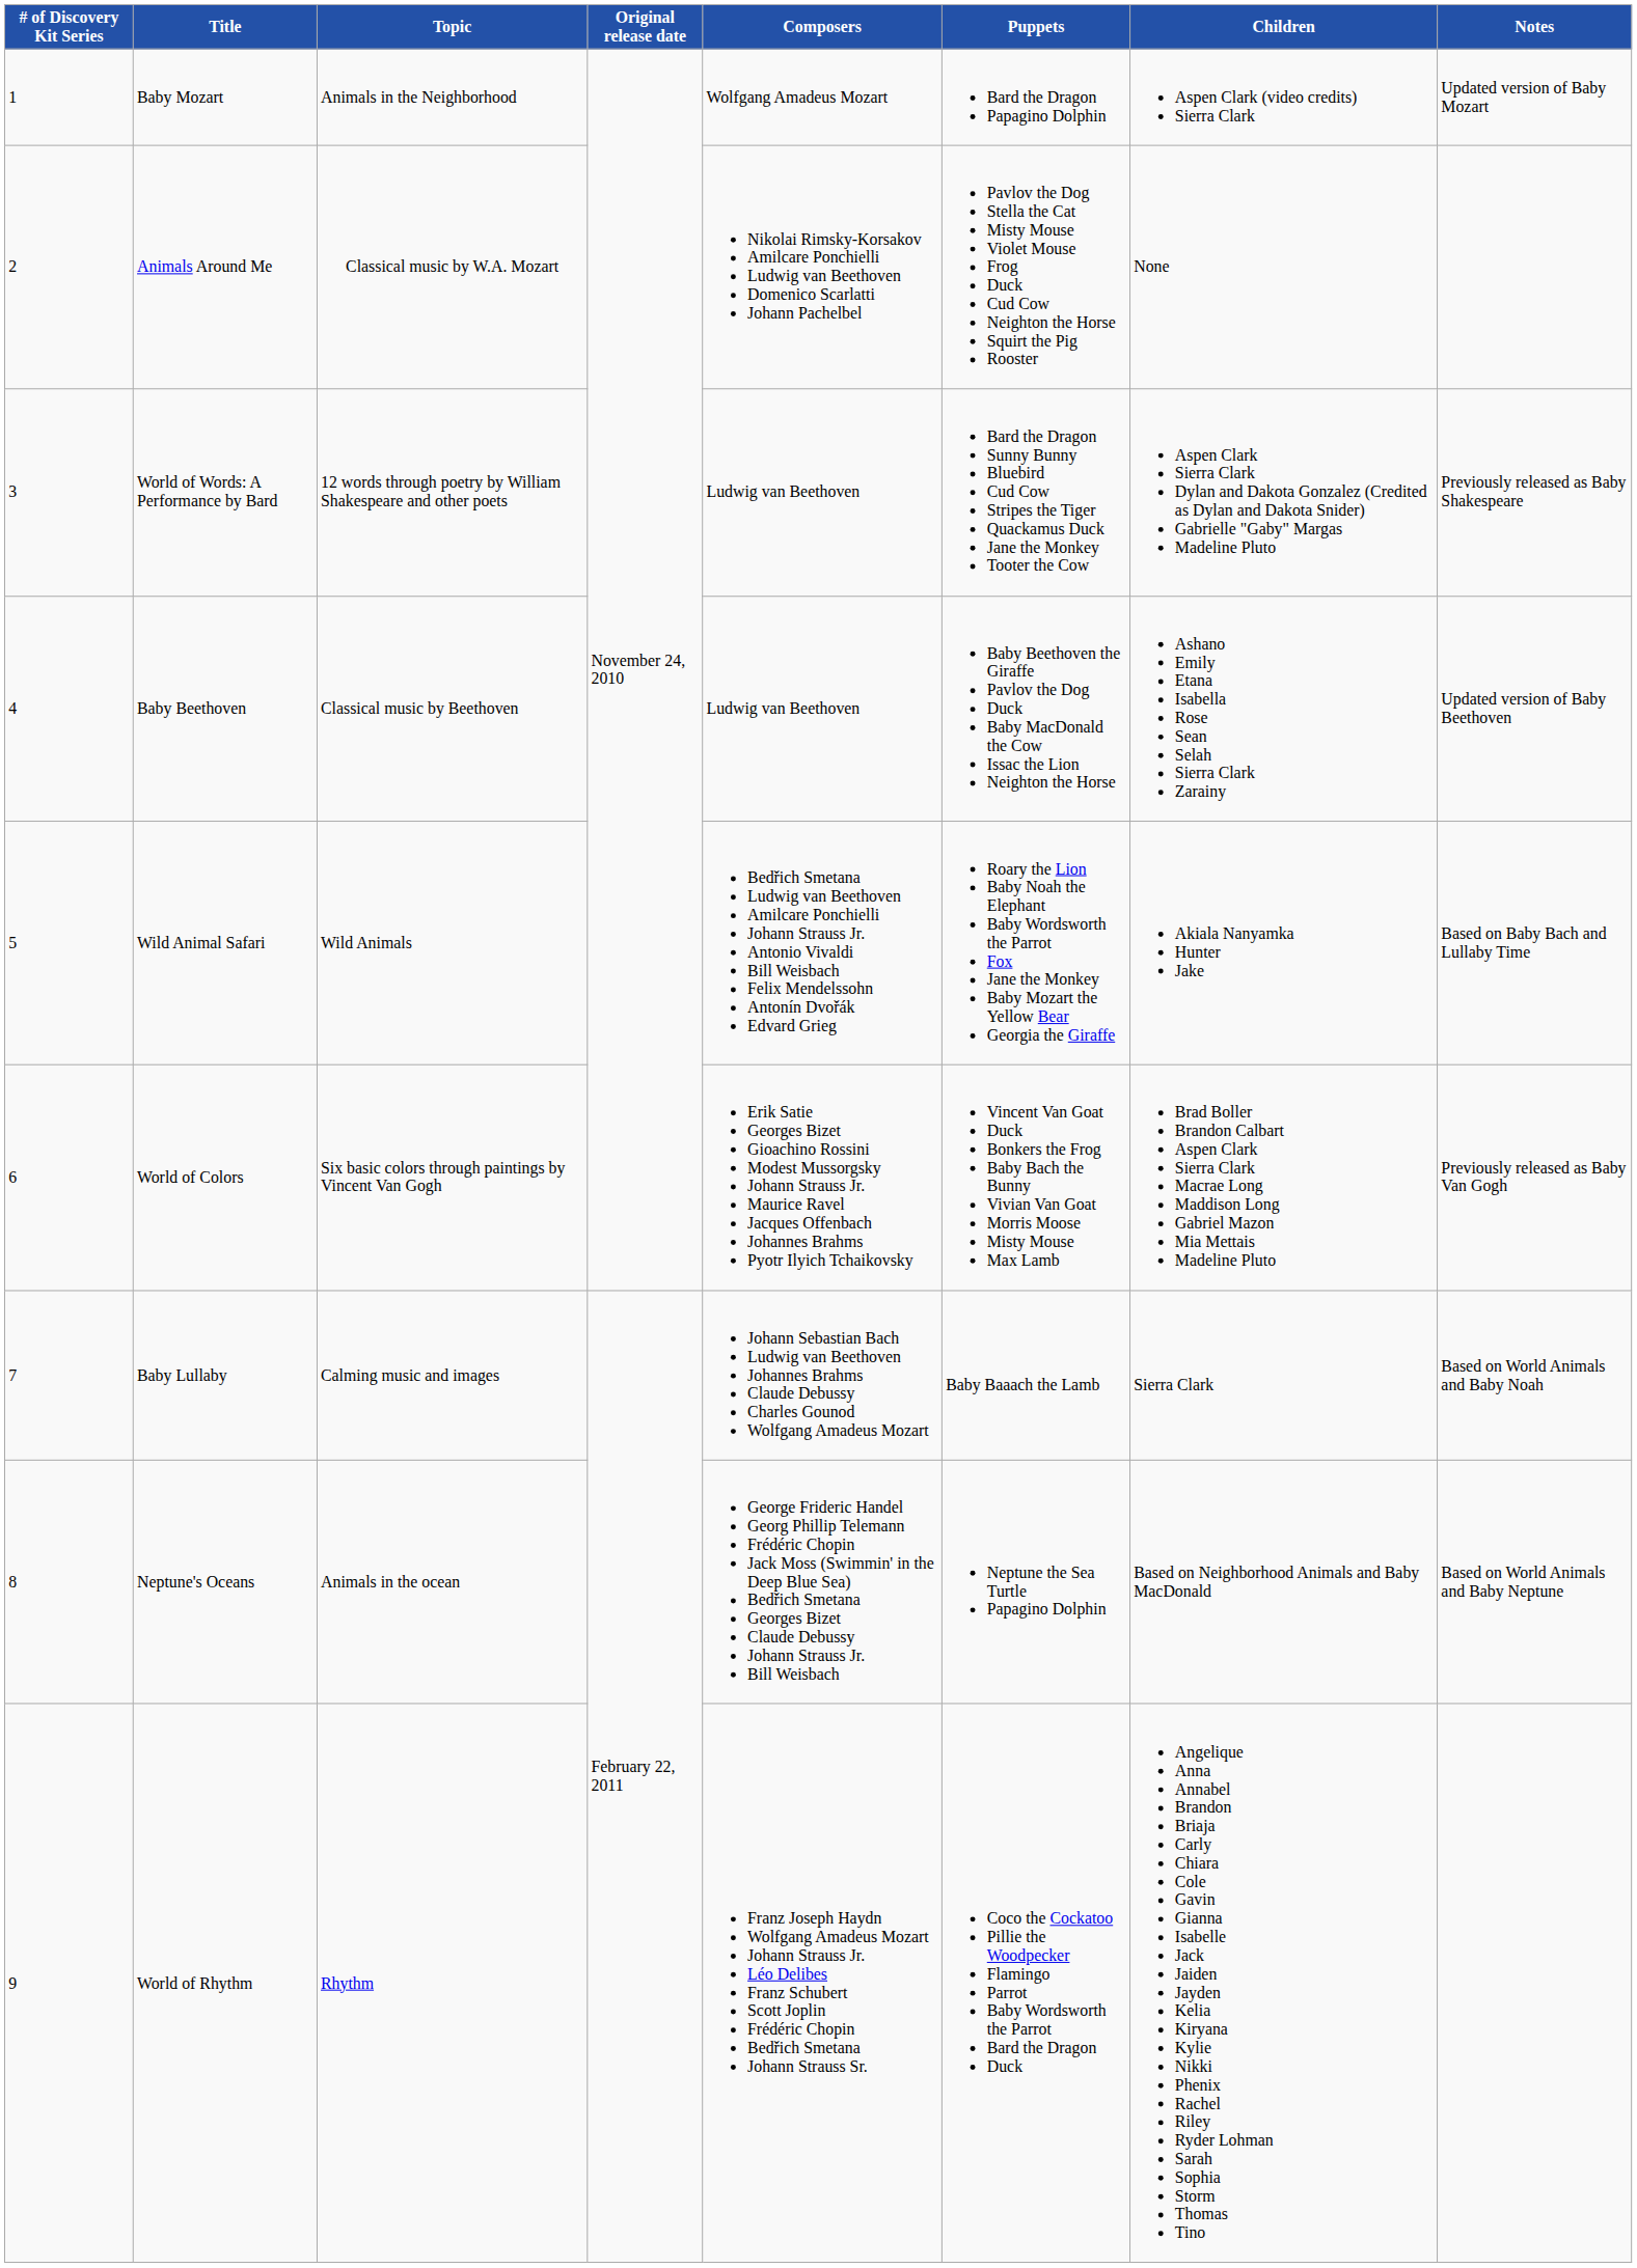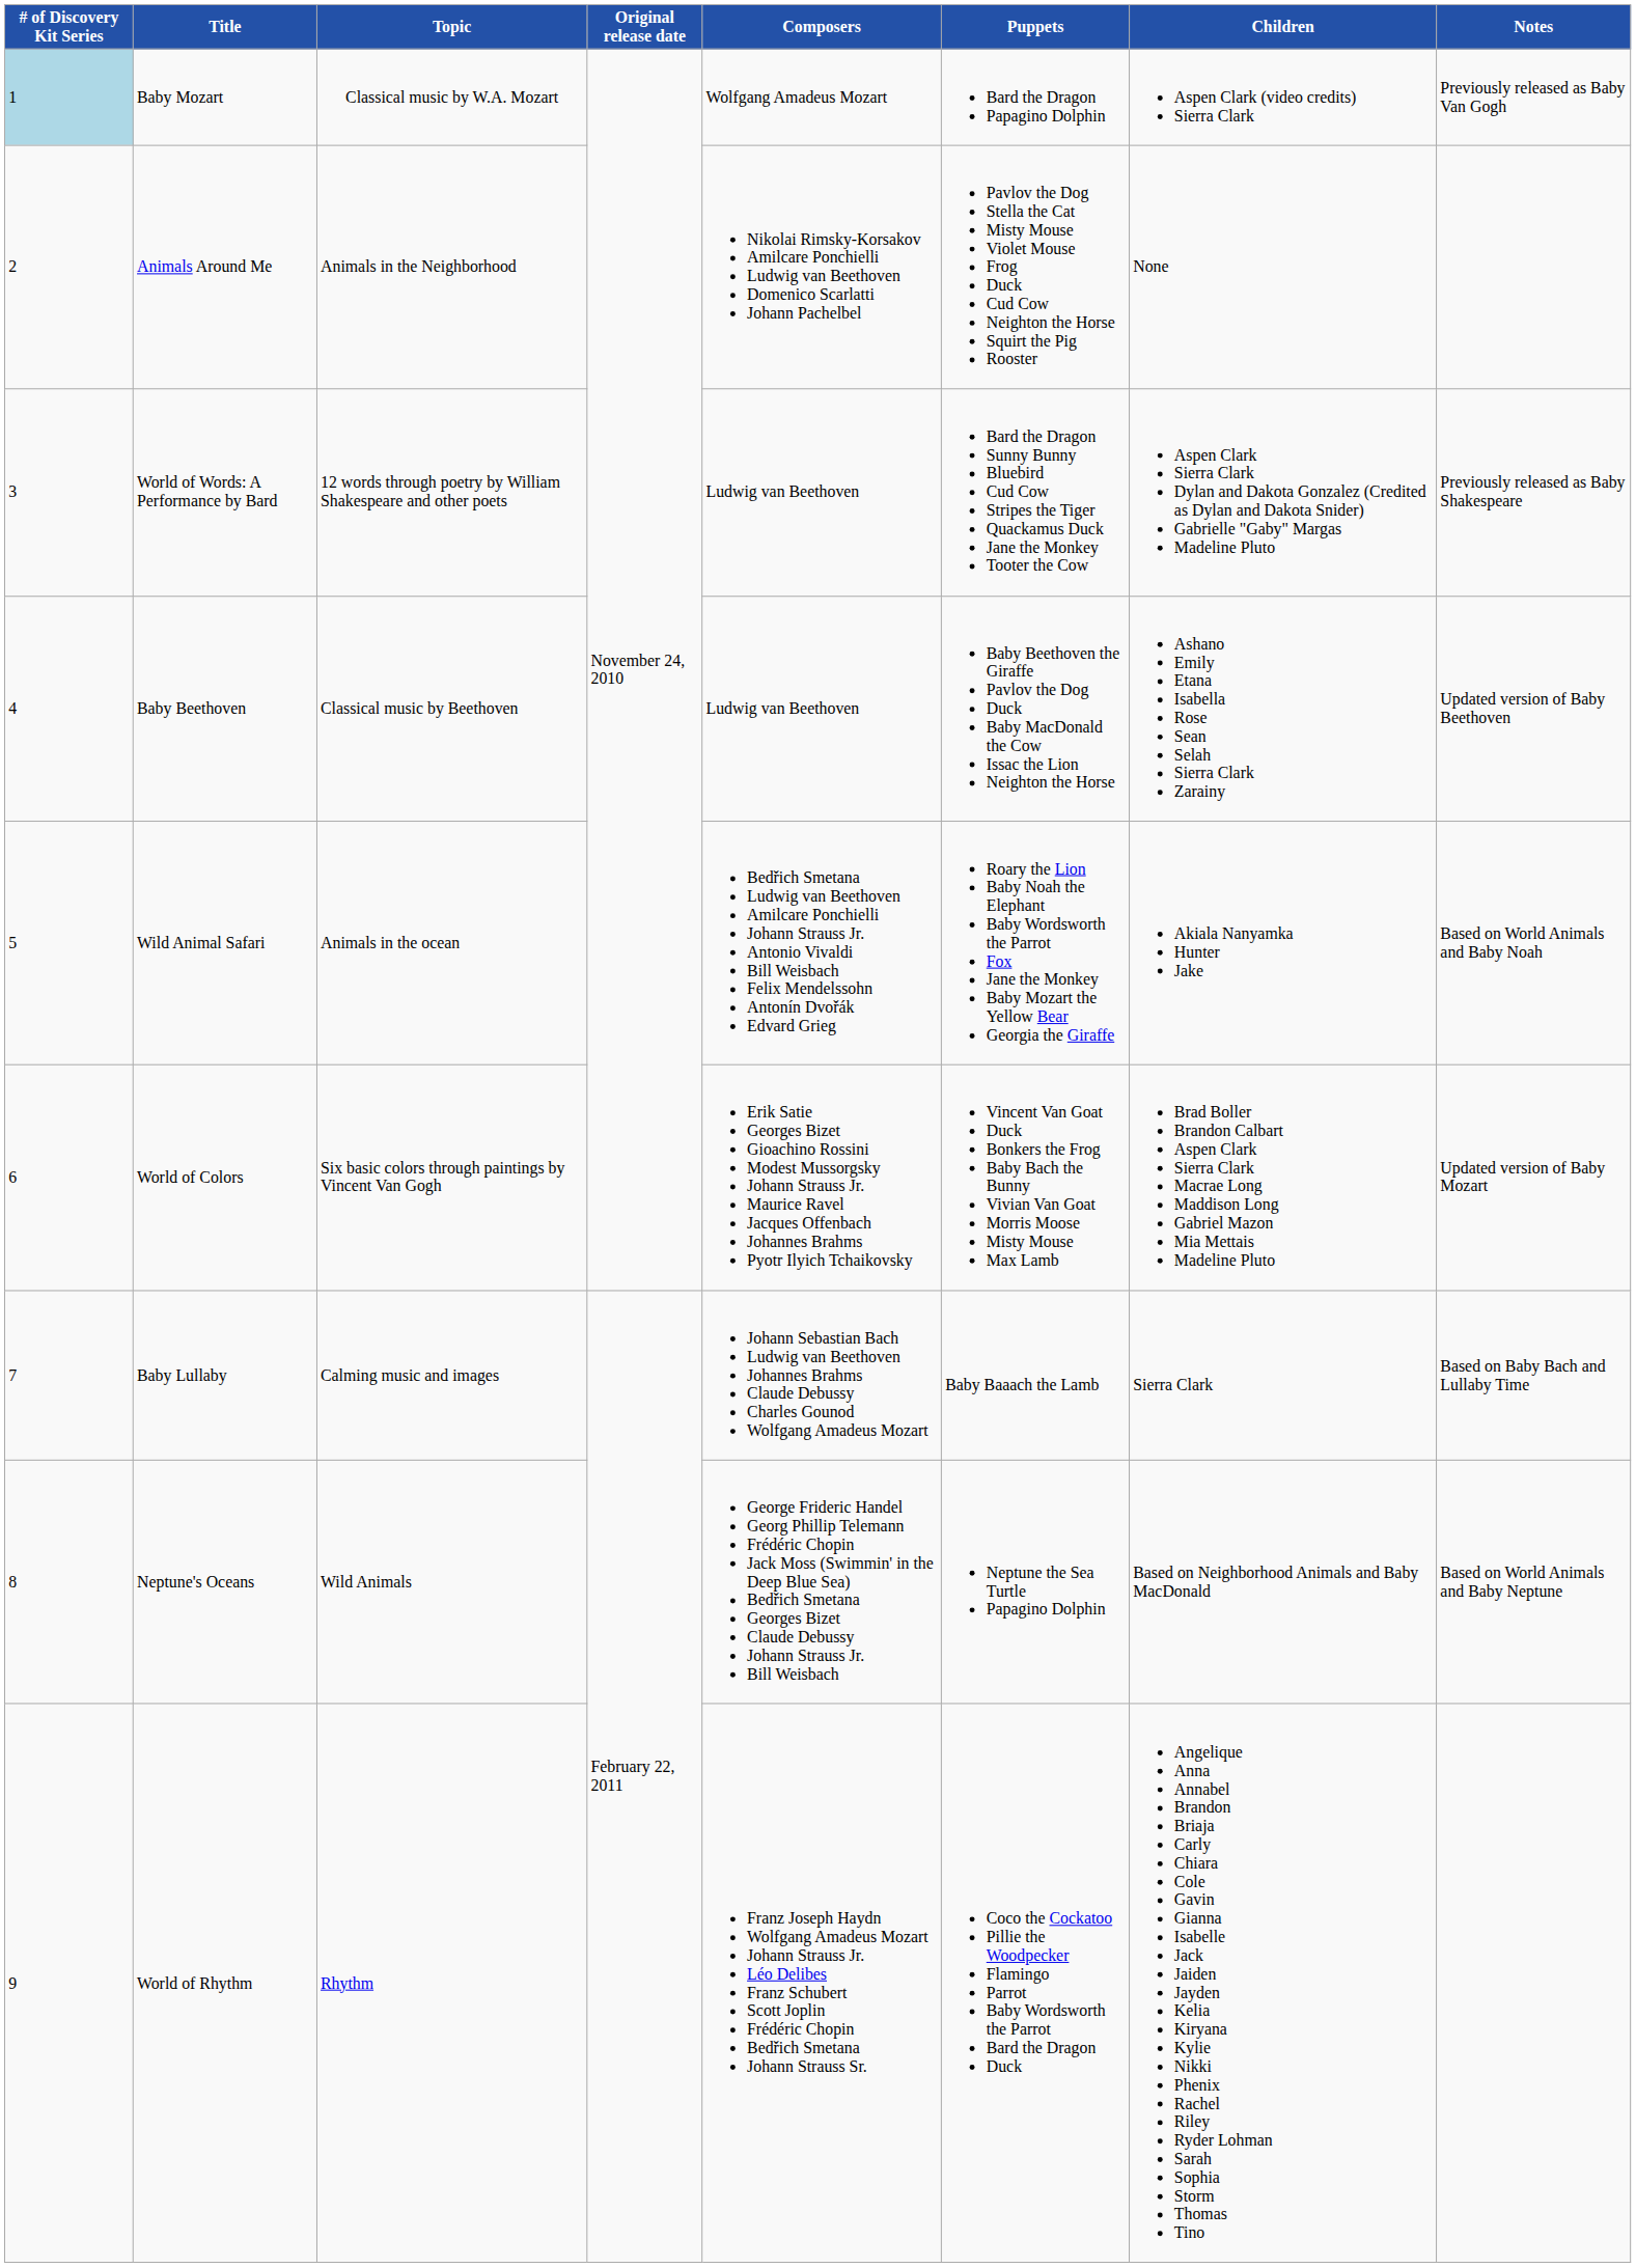Baby Mozart | # of Discovery Kit Series: no background -> lightblue background
Baby Mozart | Topic: Animals in the Neighborhood -> Classical music by W.A. Mozart
Baby Mozart | Notes: Updated version of Baby Mozart -> Previously released as Baby Van Gogh
Animals Around Me | Topic: Classical music by W.A. Mozart -> Animals in the Neighborhood
Wild Animal Safari | Topic: Wild Animals -> Animals in the ocean
Wild Animal Safari | Notes: Based on Baby Bach and Lullaby Time -> Based on World Animals and Baby Noah
World of Colors | Notes: Previously released as Baby Van Gogh -> Updated version of Baby Mozart
Baby Lullaby | Notes: Based on World Animals and Baby Noah -> Based on Baby Bach and Lullaby Time
Neptune's Oceans | Topic: Animals in the ocean -> Wild Animals
